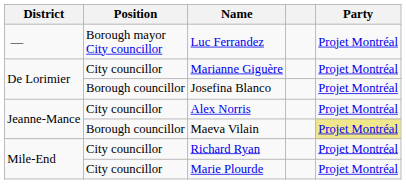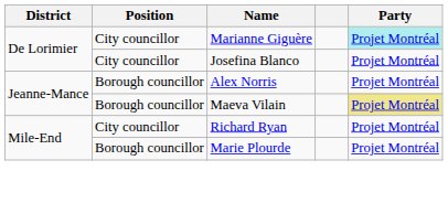- row: — | Borough mayor City councillor | Luc Ferrandez | Projet Montréal
Marianne Giguère | Party: no background -> paleturquoise background
Josefina Blanco | Position: Borough councillor -> City councillor
Alex Norris | Position: City councillor -> Borough councillor
Marie Plourde | Position: City councillor -> Borough councillor
